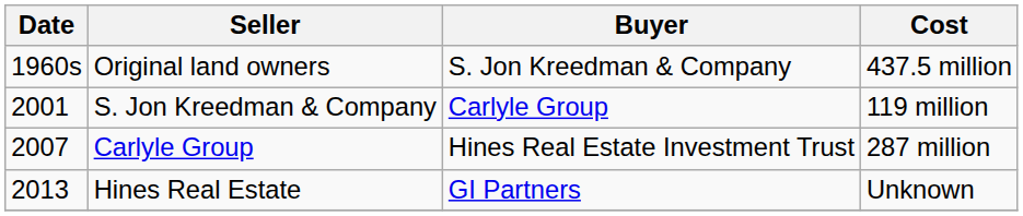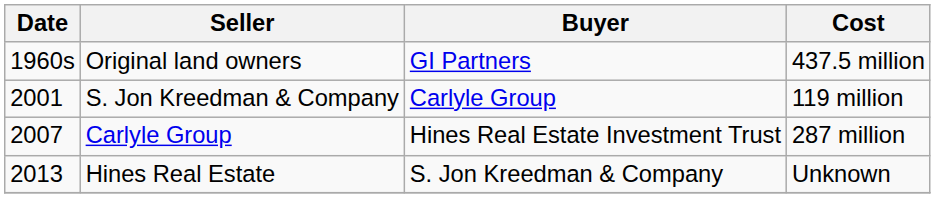Original land owners | Buyer: S. Jon Kreedman & Company -> GI Partners
Hines Real Estate | Buyer: GI Partners -> S. Jon Kreedman & Company
